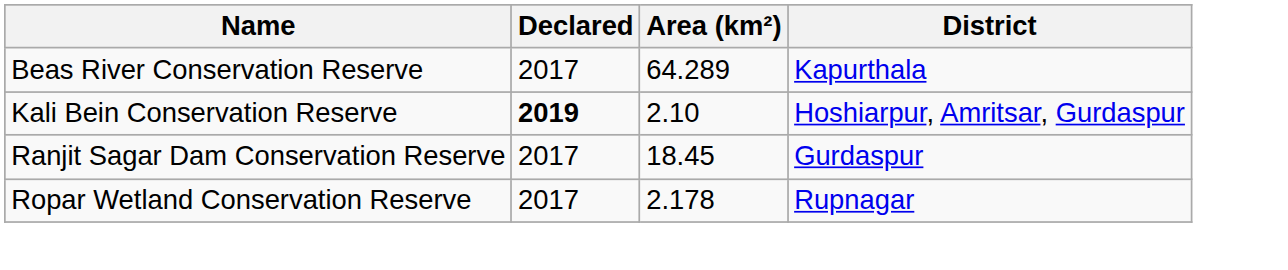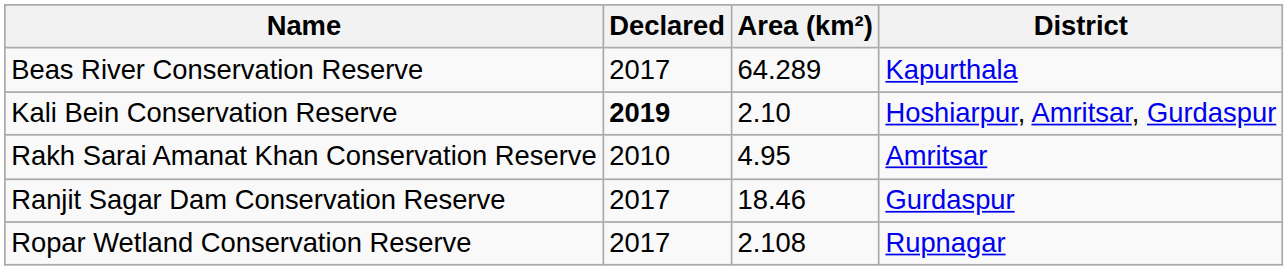+ row: Rakh Sarai Amanat Khan Conservation Reserve | 2010 | 4.95 | Amritsar
Ranjit Sagar Dam Conservation Reserve | Area (km²): 18.45 -> 18.46
Ropar Wetland Conservation Reserve | Area (km²): 2.178 -> 2.108
